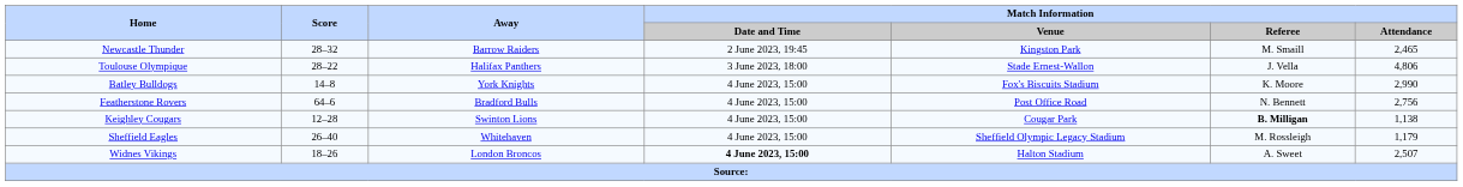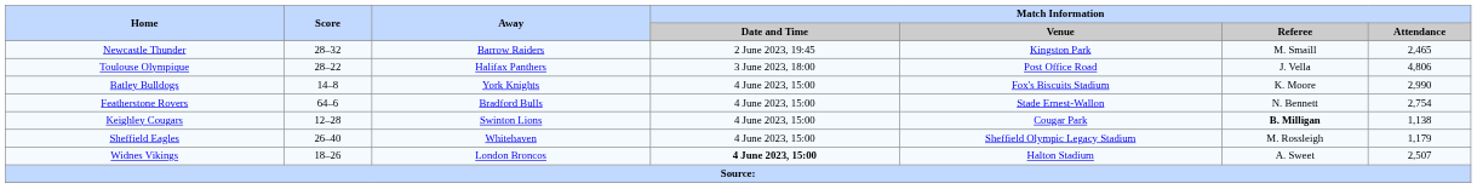Toulouse Olympique | Match Information / Venue: Stade Ernest-Wallon -> Post Office Road
Featherstone Rovers | Match Information / Venue: Post Office Road -> Stade Ernest-Wallon
Featherstone Rovers | Match Information / Attendance: 2,756 -> 2,754
